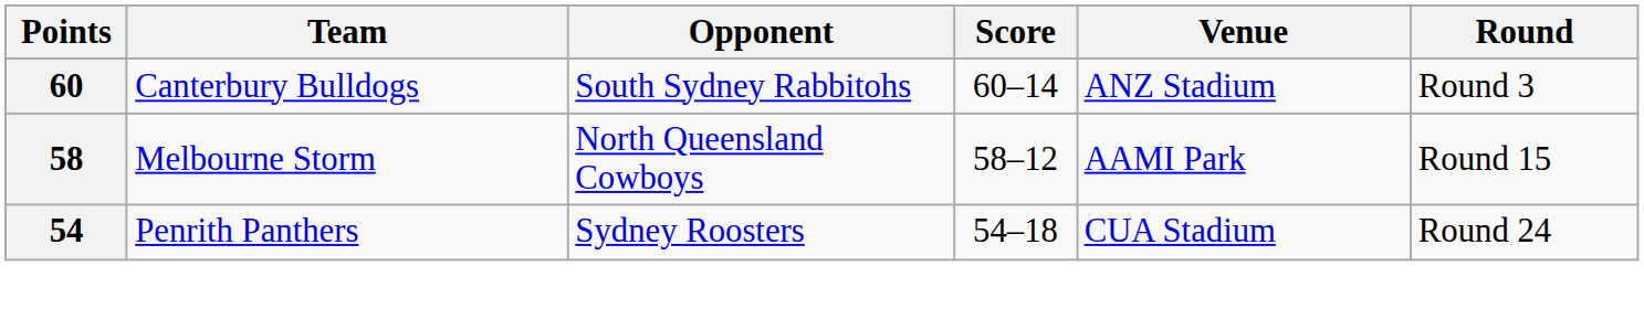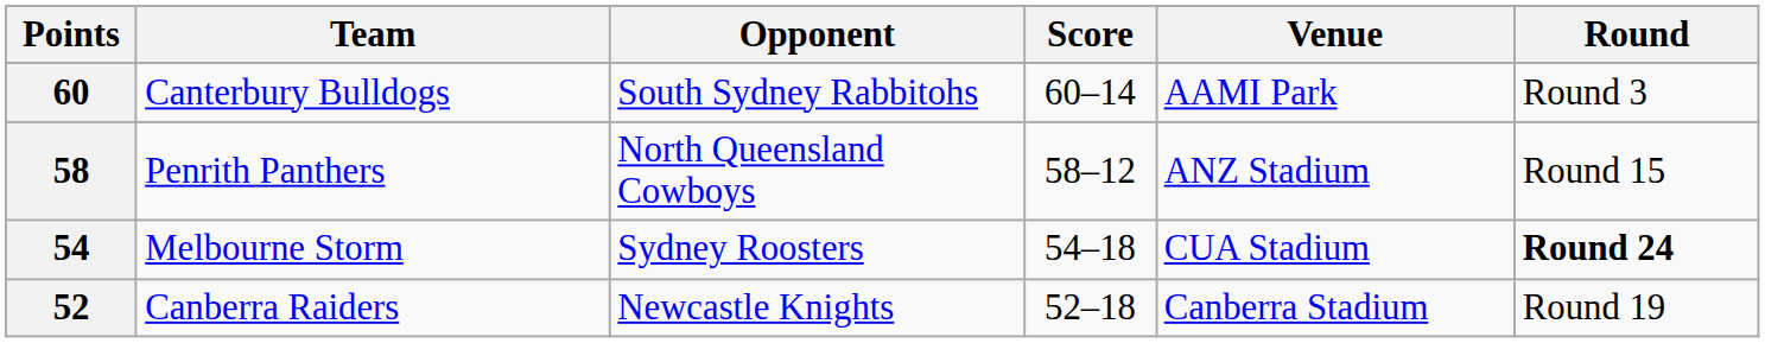60 | Venue: ANZ Stadium -> AAMI Park
58 | Team: Melbourne Storm -> Penrith Panthers
58 | Venue: AAMI Park -> ANZ Stadium
54 | Team: Penrith Panthers -> Melbourne Storm
54 | Round: normal -> bold
+ row: 52 | Canberra Raiders | Newcastle Knights | 52–18 | Canberra Stadium | Round 19
